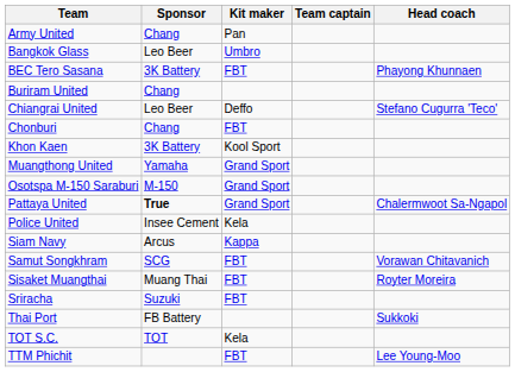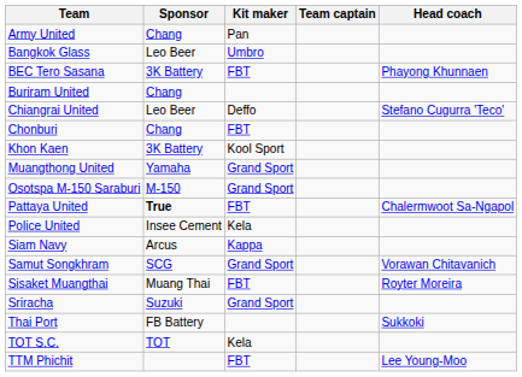Pattaya United | Kit maker: Grand Sport -> FBT
Samut Songkhram | Kit maker: FBT -> Grand Sport
Sriracha | Kit maker: FBT -> Grand Sport
